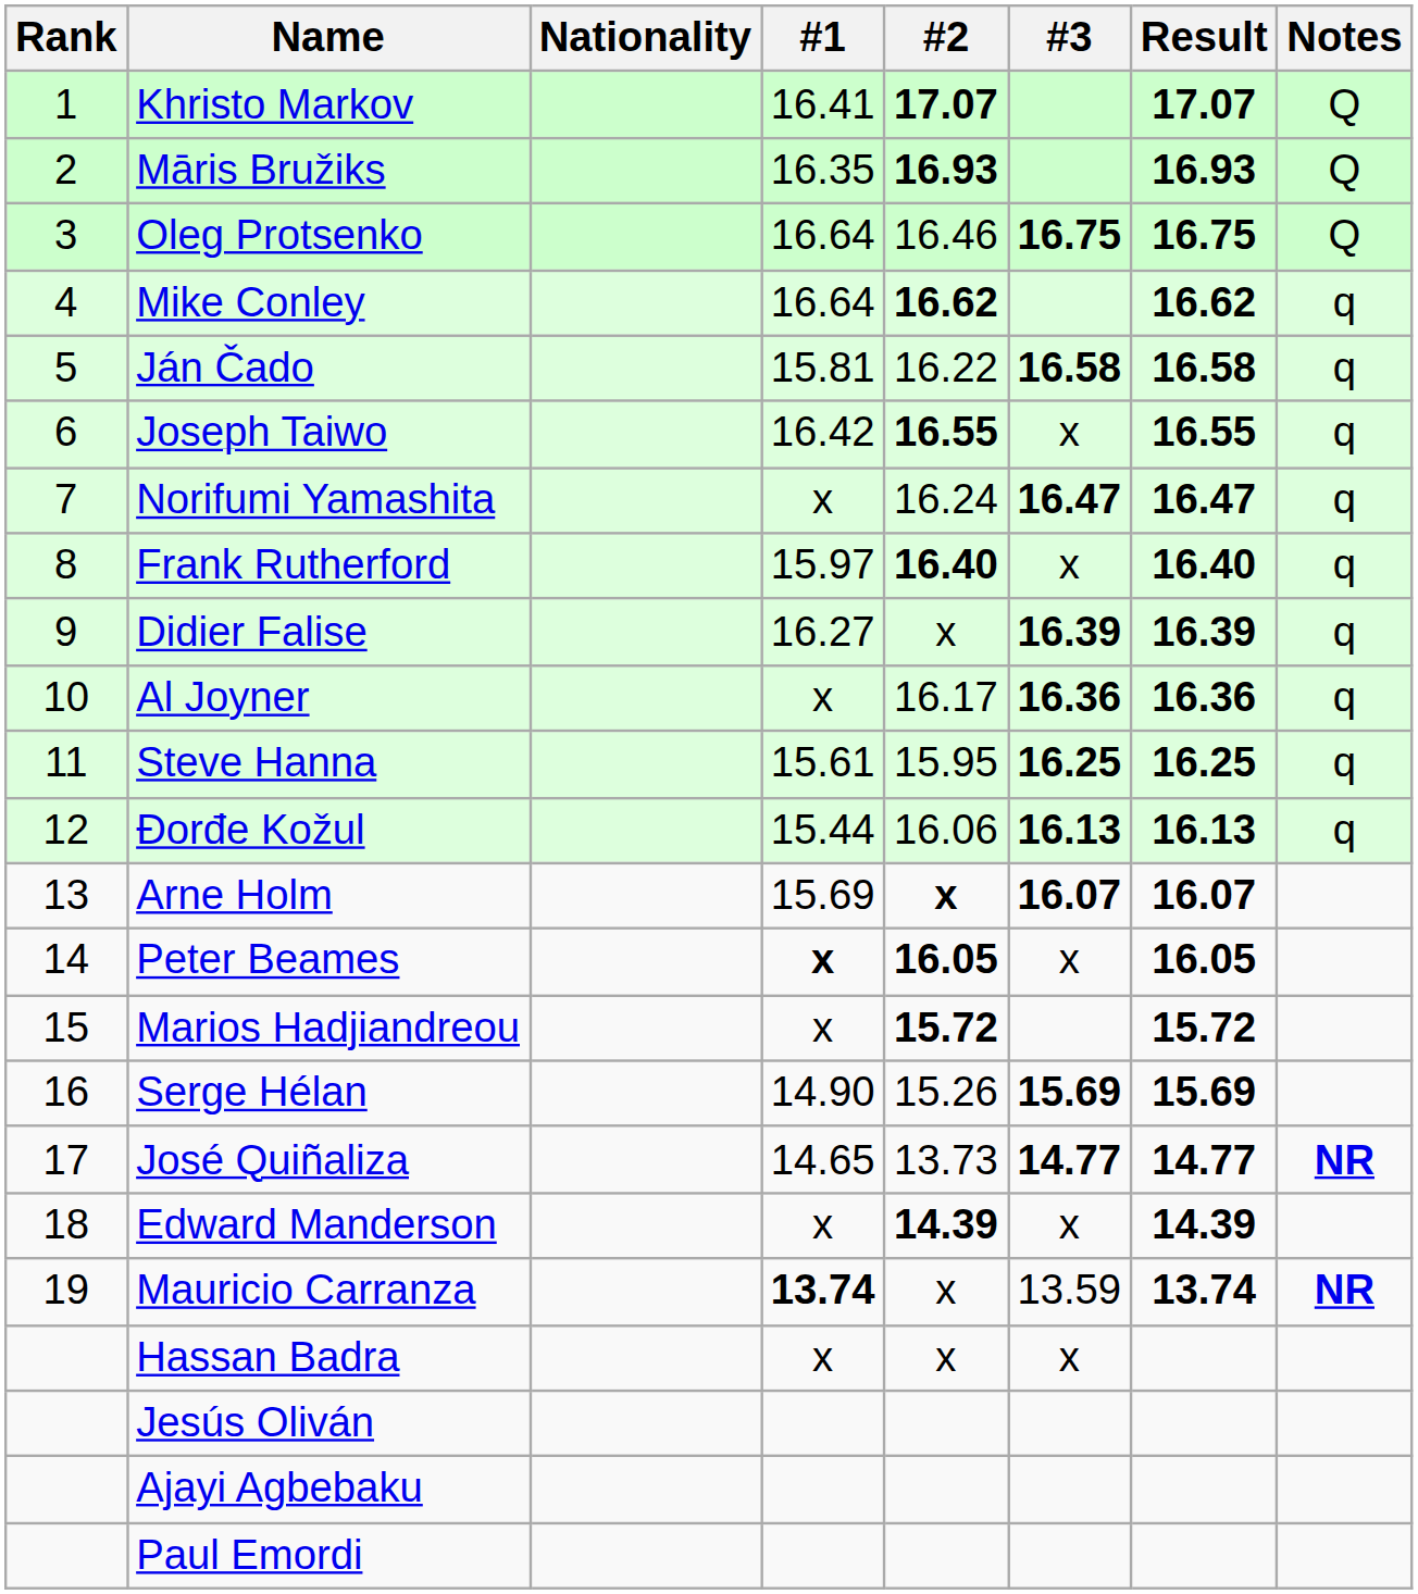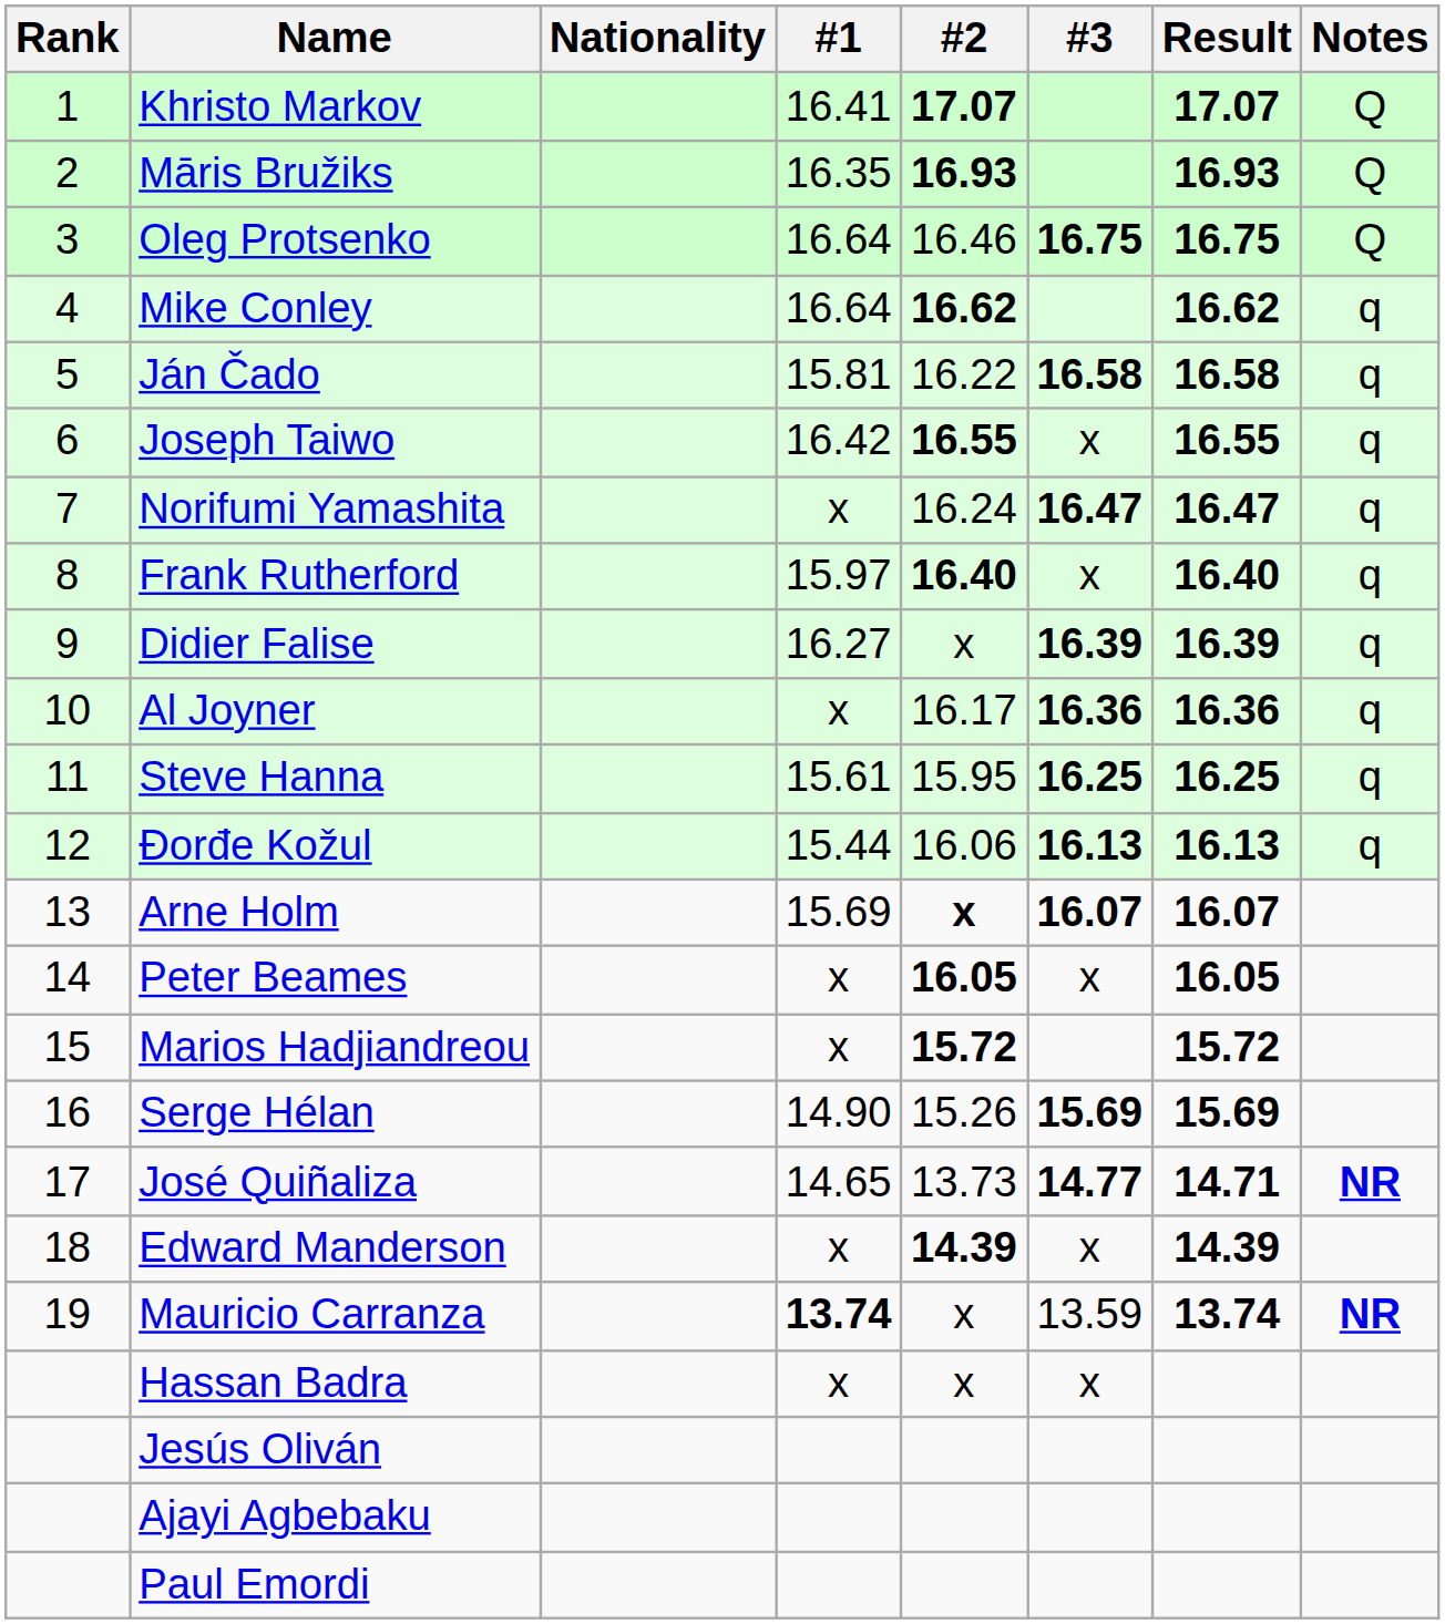Peter Beames | #1: bold -> normal
José Quiñaliza | Result: 14.77 -> 14.71
